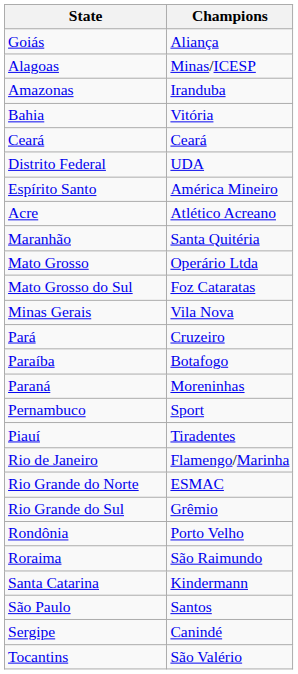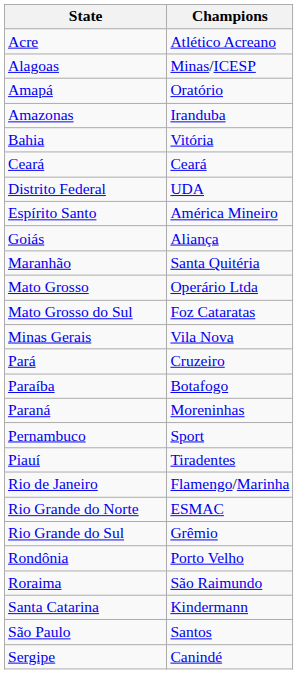rows swapped: Acre <-> Goiás
+ row: Amapá | Oratório
- row: Tocantins | São Valério
